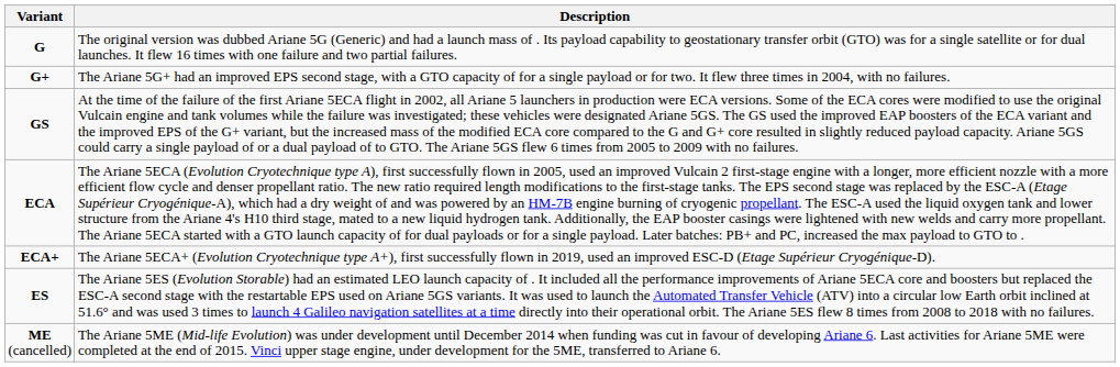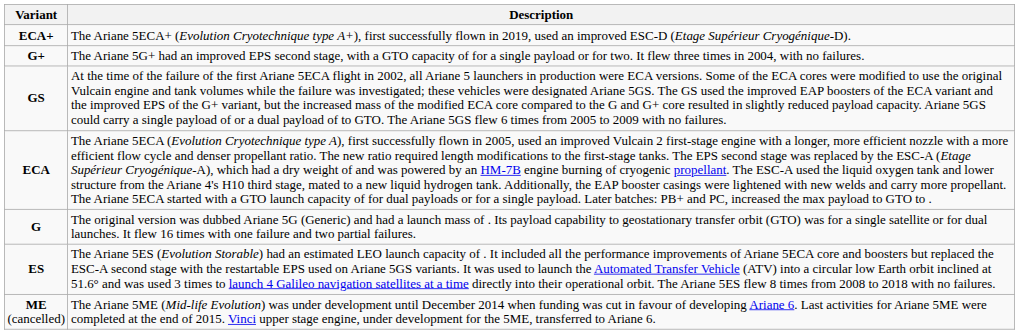rows swapped: G <-> ECA+
